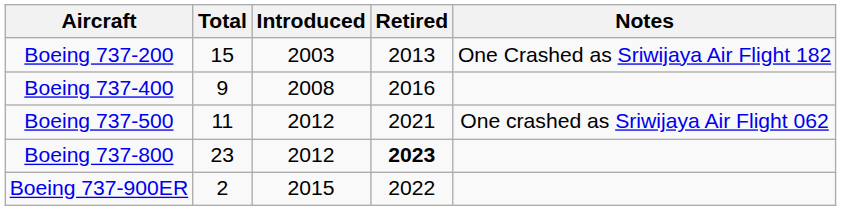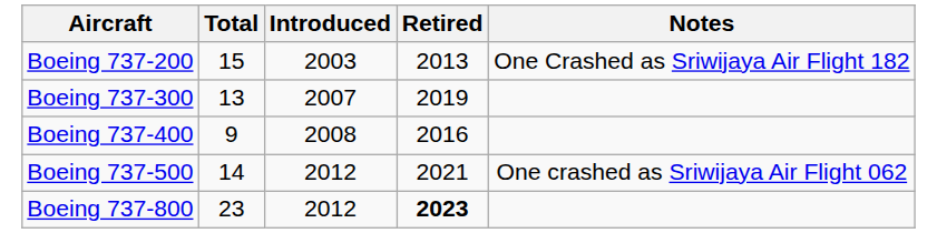+ row: Boeing 737-300 | 13 | 2007 | 2019
Boeing 737-500 | Total: 11 -> 14
- row: Boeing 737-900ER | 2 | 2015 | 2022
